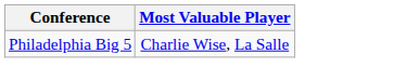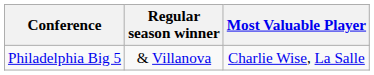+ column: Regular season winner | & Villanova
